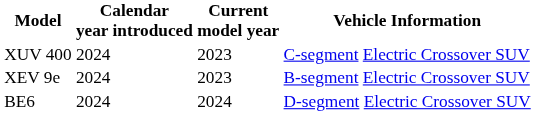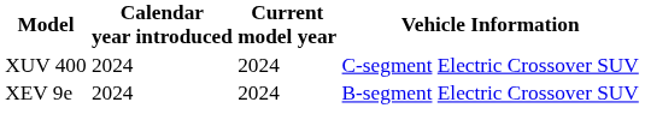XUV 400 | Current model year: 2023 -> 2024
XEV 9e | Current model year: 2023 -> 2024
- row: BE6 | 2024 | 2024 | D-segment Electric Crossover SUV
